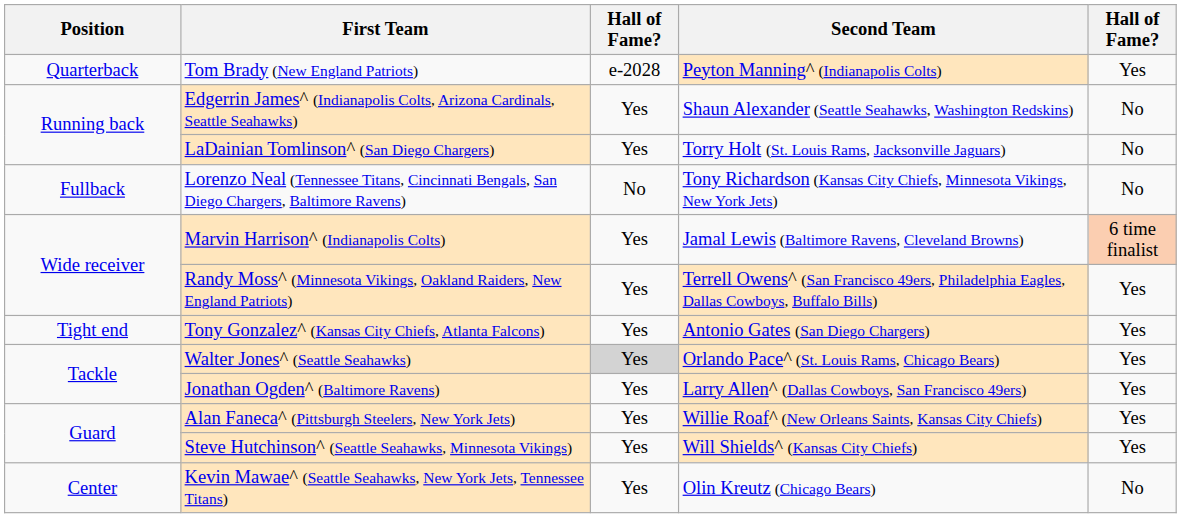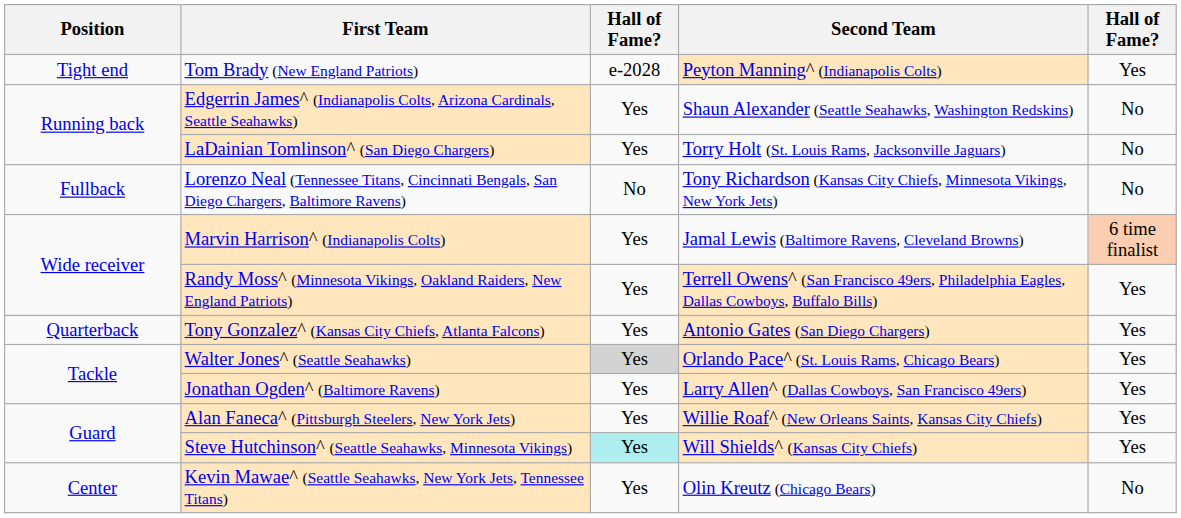Tom Brady (New England Patriots) | Position: Quarterback -> Tight end
Tony Gonzalez^ (Kansas City Chiefs, Atlanta Falcons) | Position: Tight end -> Quarterback
Steve Hutchinson^ (Seattle Seahawks, Minnesota Vikings) | column 3: no background -> paleturquoise background
